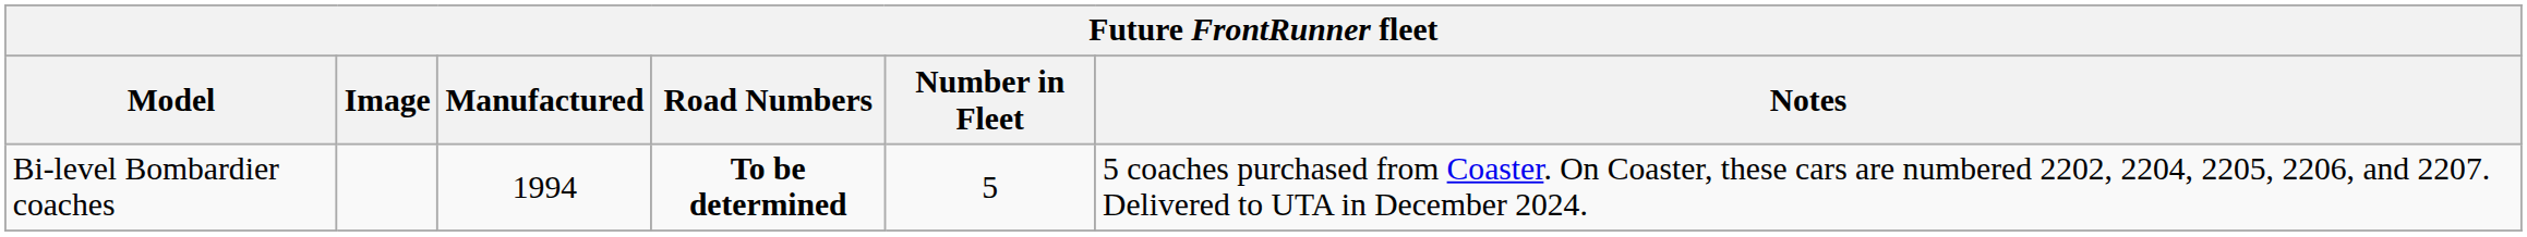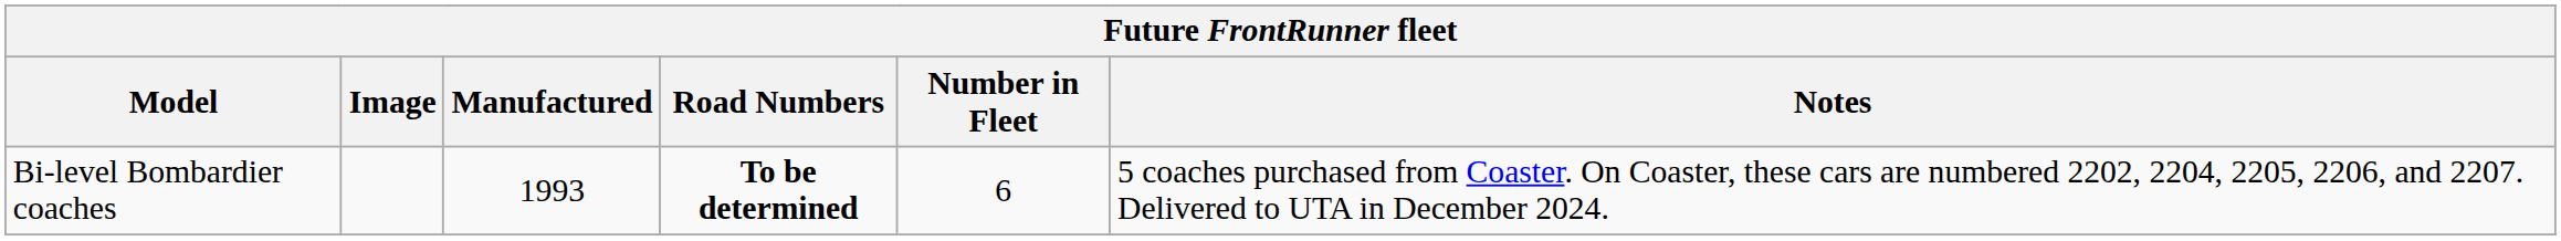Bi-level Bombardier coaches | Manufactured: 1994 -> 1993
Bi-level Bombardier coaches | Number in Fleet: 5 -> 6
